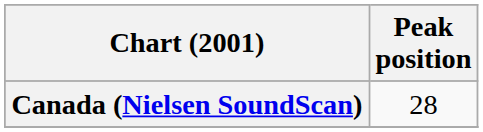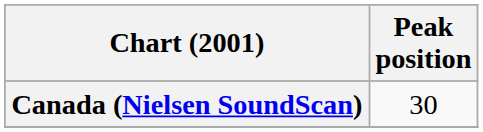Canada (Nielsen SoundScan) | Peak position: 28 -> 30
